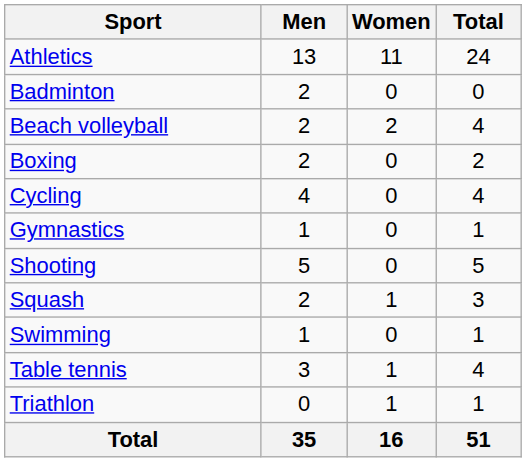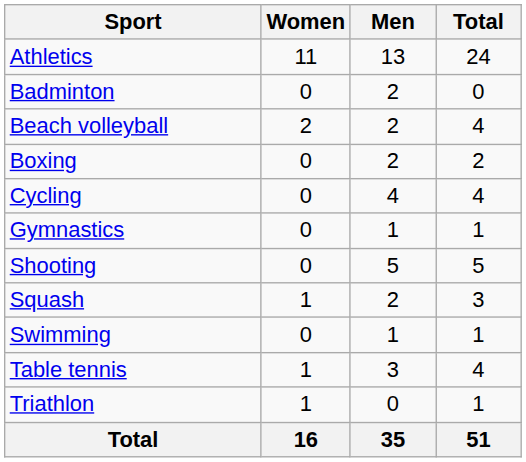columns swapped: Men <-> Women
